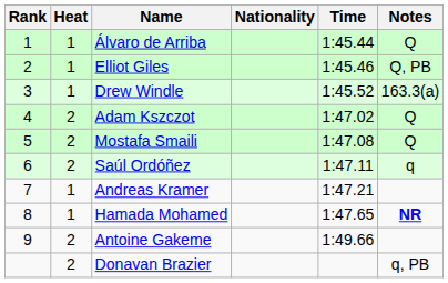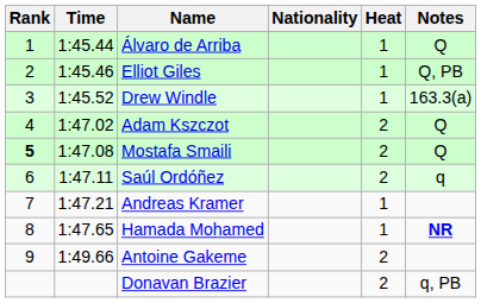columns swapped: Heat <-> Time
Mostafa Smaili | Rank: normal -> bold
